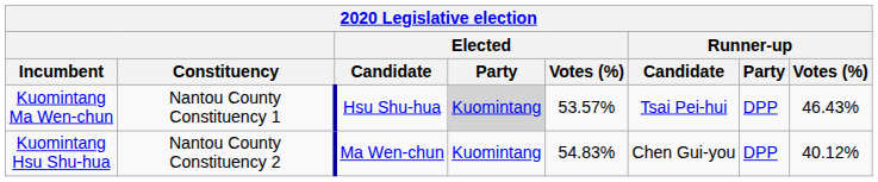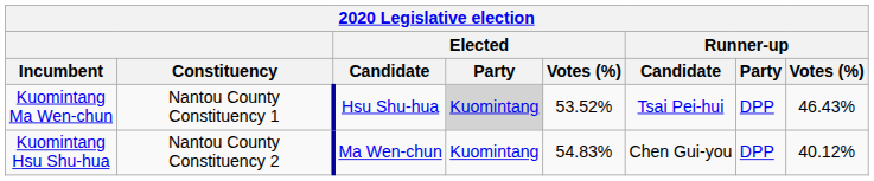Kuomintang Ma Wen-chun | Elected / Votes (%): 53.57% -> 53.52%
